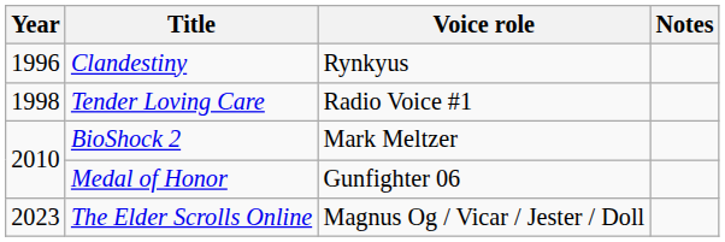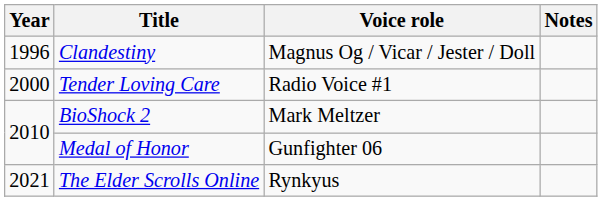Clandestiny | Voice role: Rynkyus -> Magnus Og / Vicar / Jester / Doll
Tender Loving Care | Year: 1998 -> 2000
The Elder Scrolls Online | Year: 2023 -> 2021
The Elder Scrolls Online | Voice role: Magnus Og / Vicar / Jester / Doll -> Rynkyus
